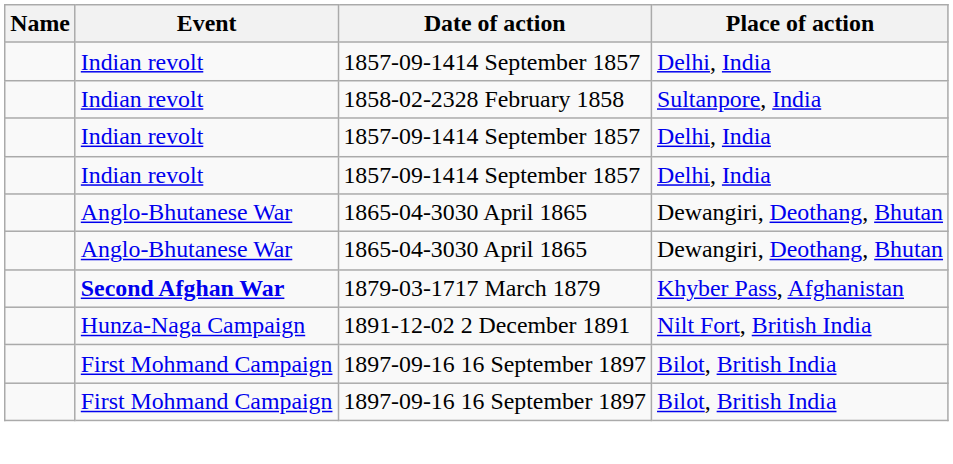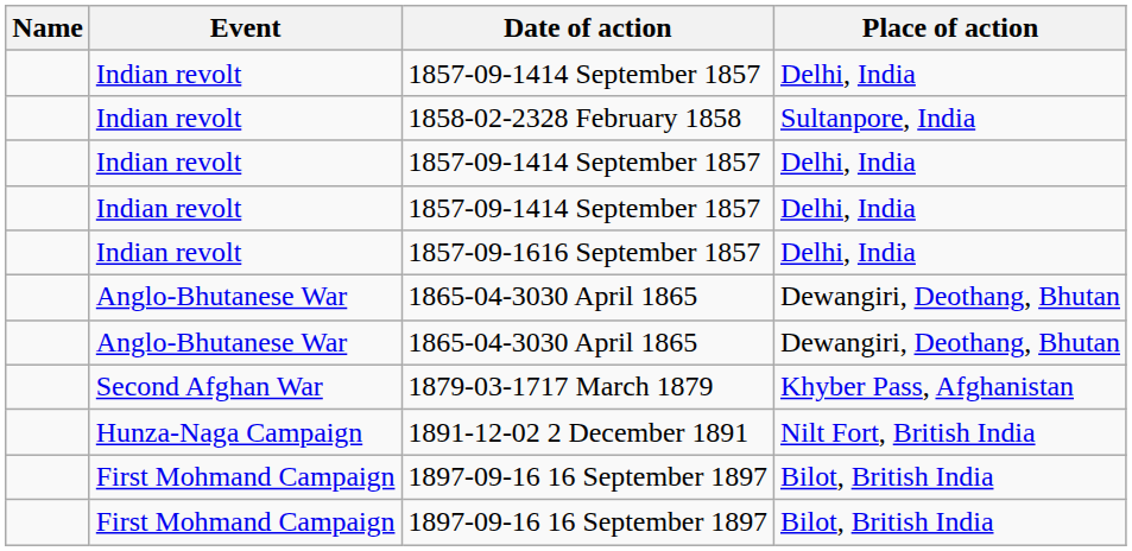+ row: Indian revolt | 1857-09-1616 September 1857 | Delhi, India
1879-03-1717 March 1879 | Event: bold -> normal
